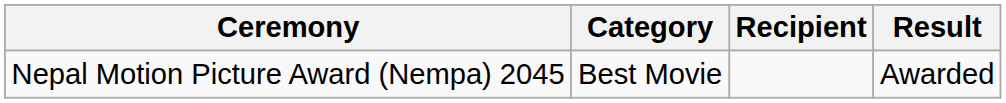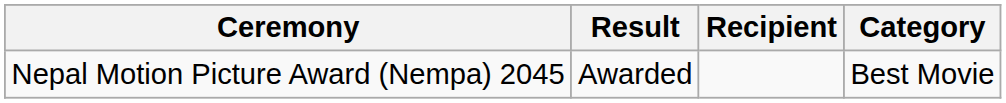columns swapped: Category <-> Result
